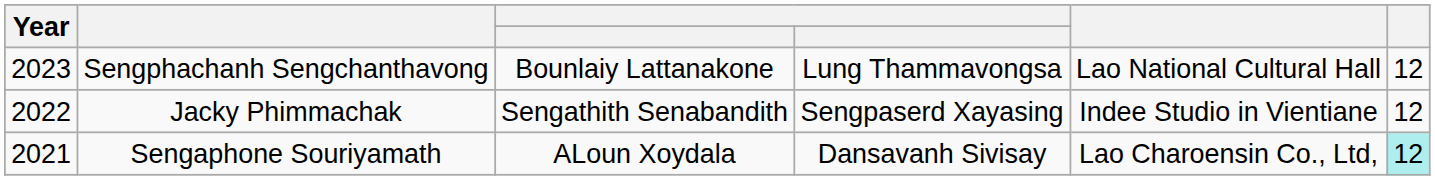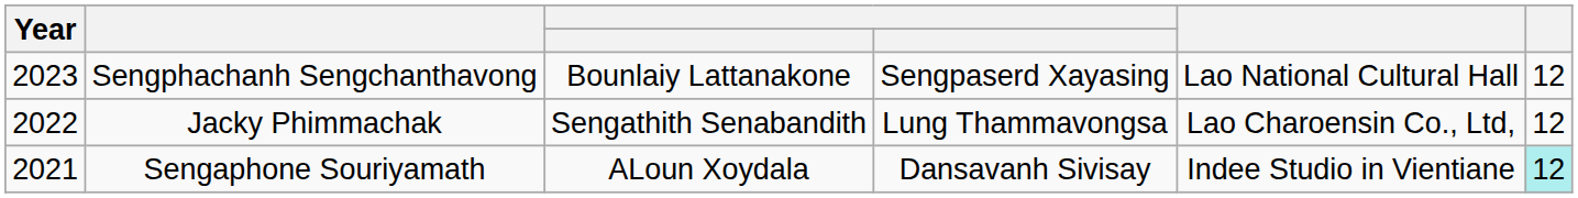Sengphachanh Sengchanthavong | column 4: Lung Thammavongsa -> Sengpaserd Xayasing
Jacky Phimmachak | column 4: Sengpaserd Xayasing -> Lung Thammavongsa
Jacky Phimmachak | column 5: Indee Studio in Vientiane -> Lao Charoensin Co., Ltd,
Sengaphone Souriyamath | column 5: Lao Charoensin Co., Ltd, -> Indee Studio in Vientiane
